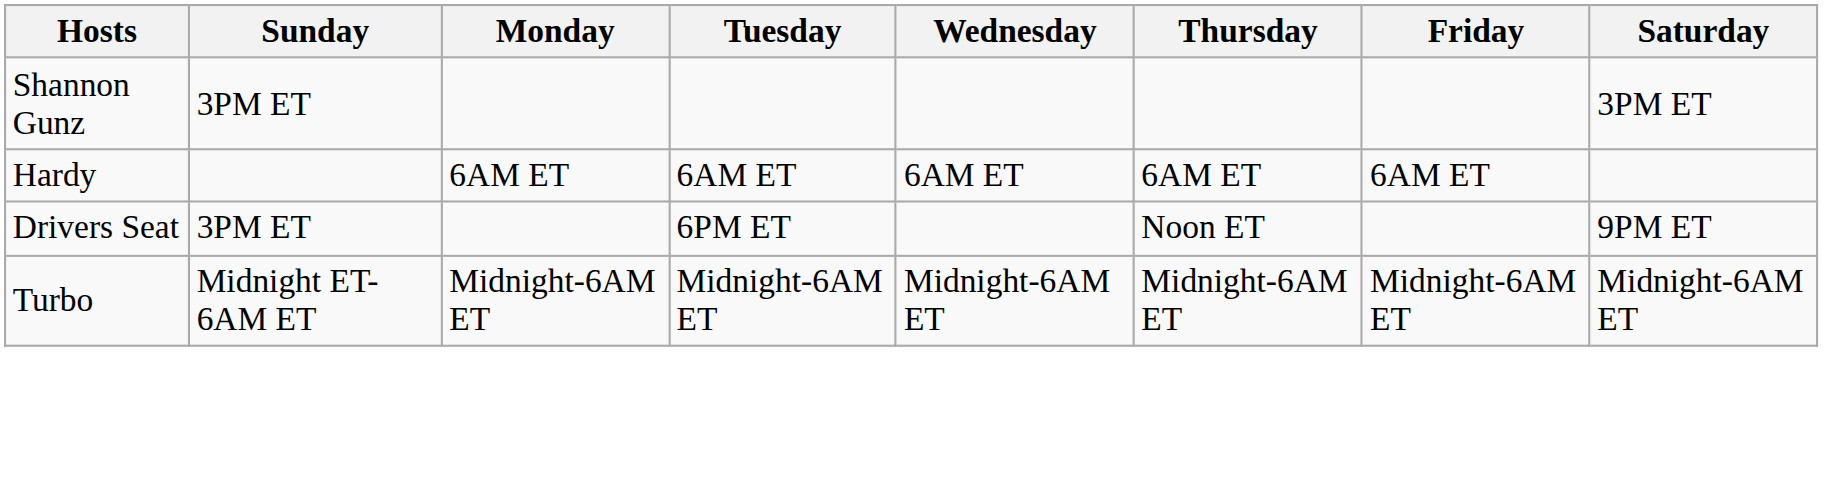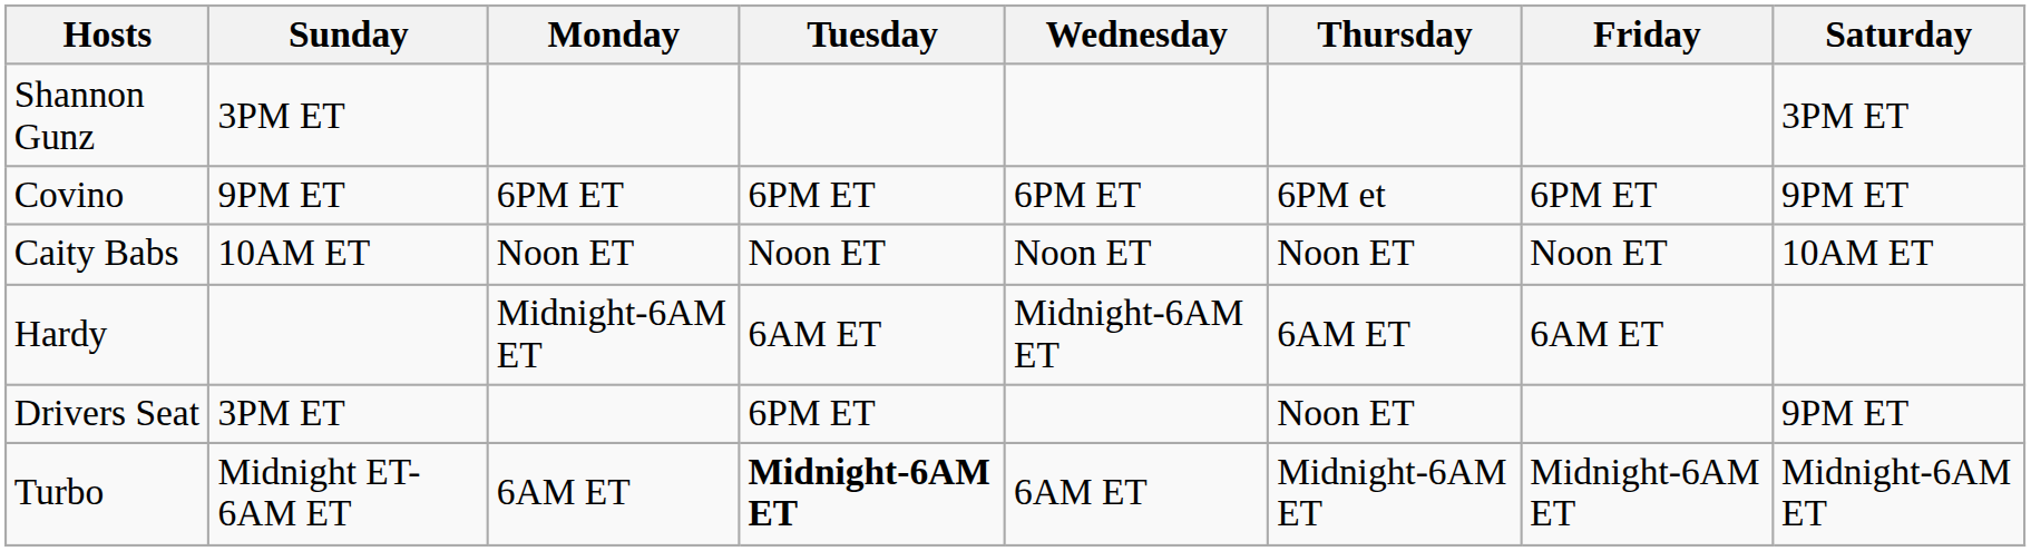+ row: Covino | 9PM ET | 6PM ET | 6PM ET | 6PM ET | 6PM et | 6PM ET | 9PM ET
+ row: Caity Babs | 10AM ET | Noon ET | Noon ET | Noon ET | Noon ET | Noon ET | 10AM ET
Hardy | Monday: 6AM ET -> Midnight-6AM ET
Hardy | Wednesday: 6AM ET -> Midnight-6AM ET
Turbo | Monday: Midnight-6AM ET -> 6AM ET
Turbo | Tuesday: normal -> bold
Turbo | Wednesday: Midnight-6AM ET -> 6AM ET
